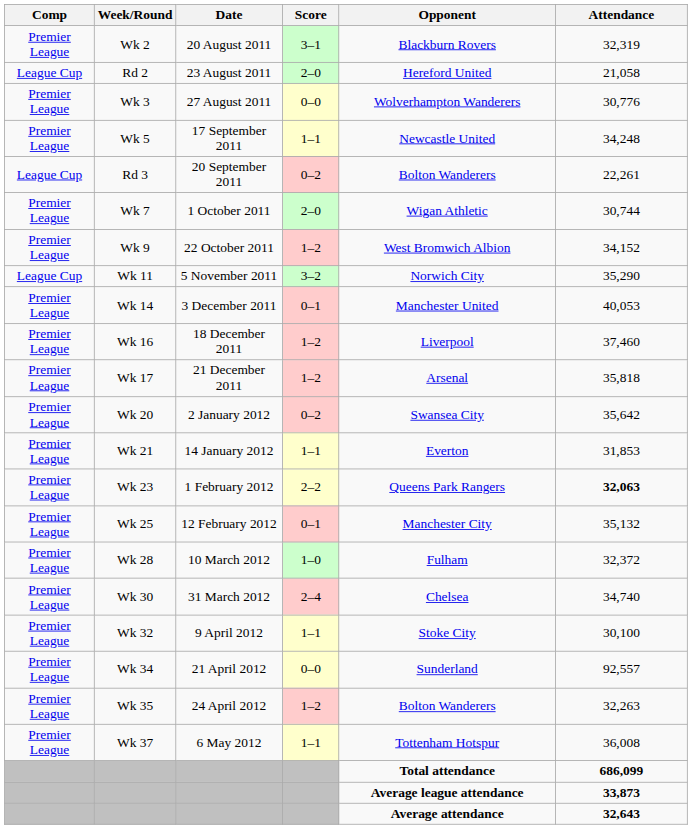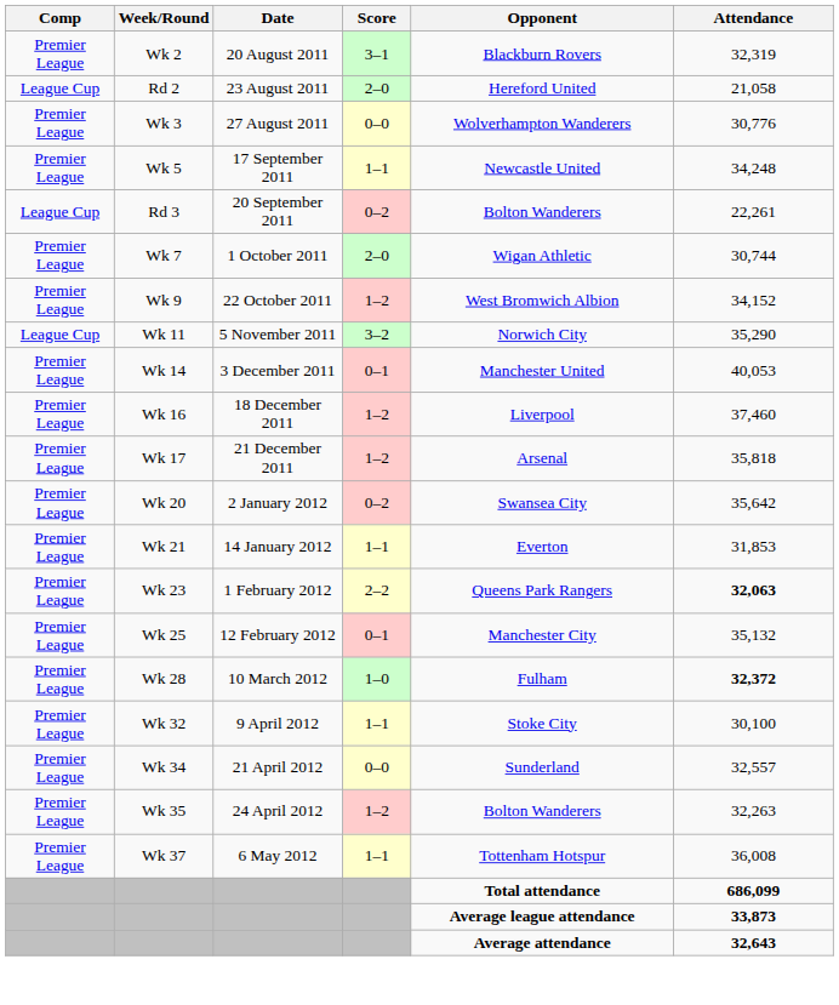Wk 28 | Attendance: normal -> bold
- row: Premier League | Wk 30 | 31 March 2012 | 2–4 | Chelsea | 34,740
Wk 34 | Attendance: 92,557 -> 32,557
